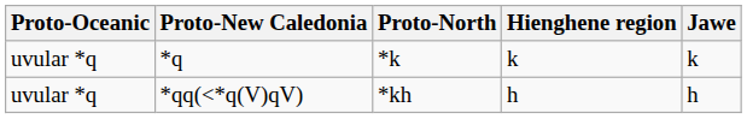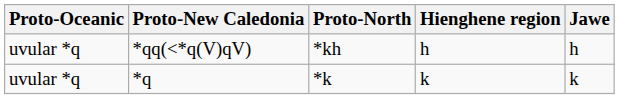rows swapped: *q <-> *qq(<*q(V)qV)
